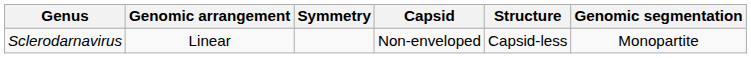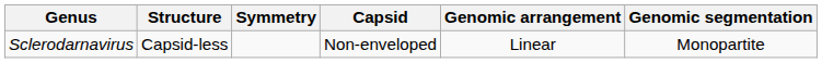columns swapped: Structure <-> Genomic arrangement
